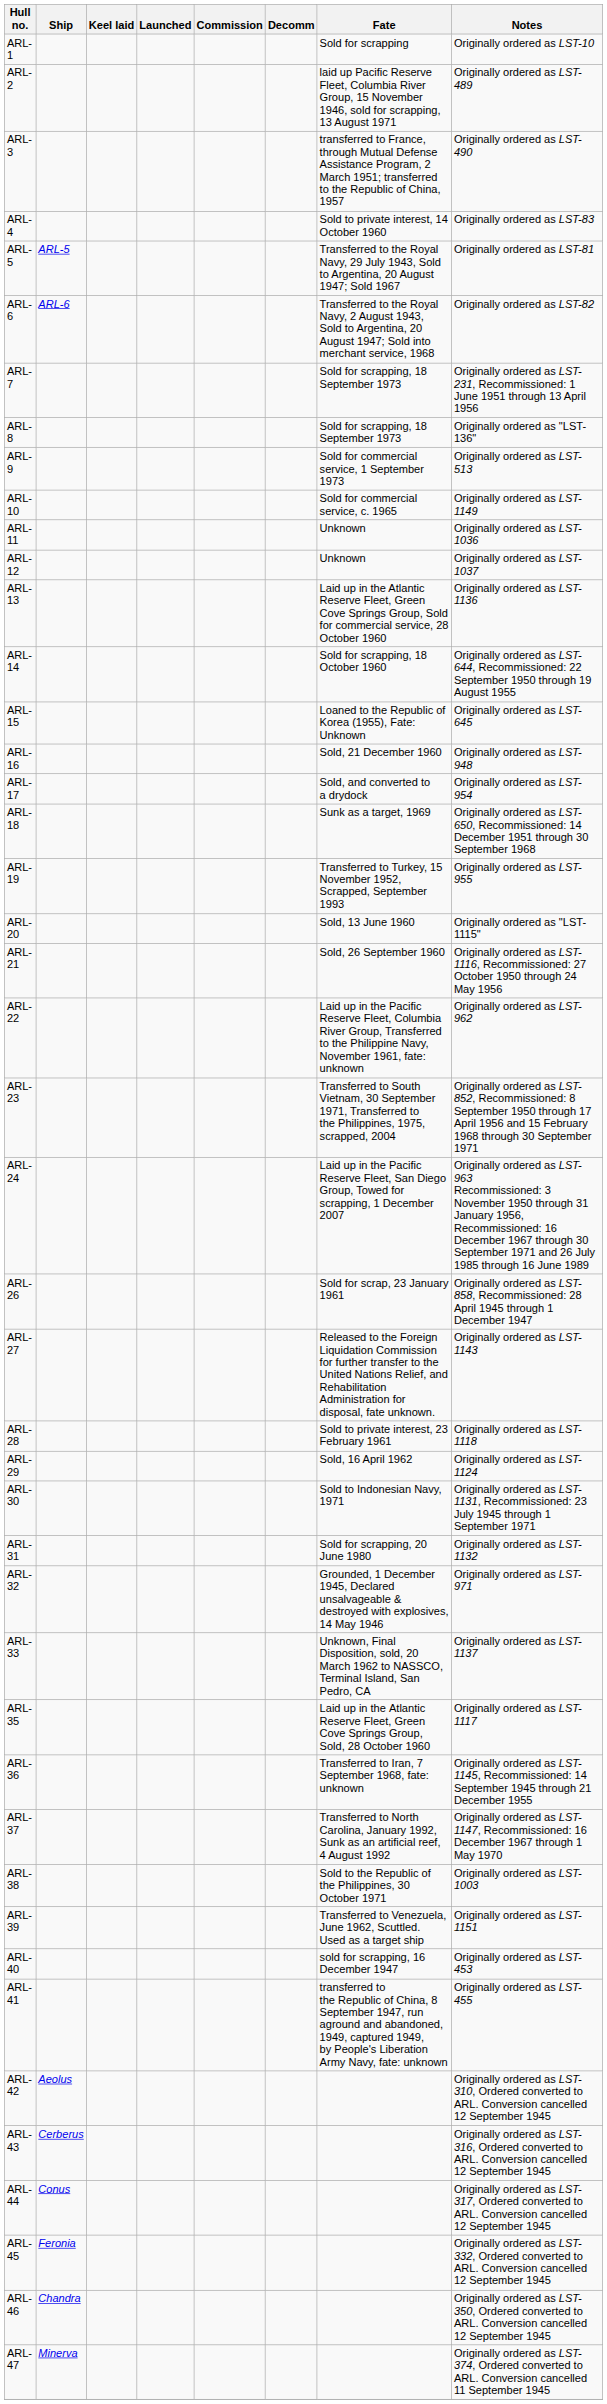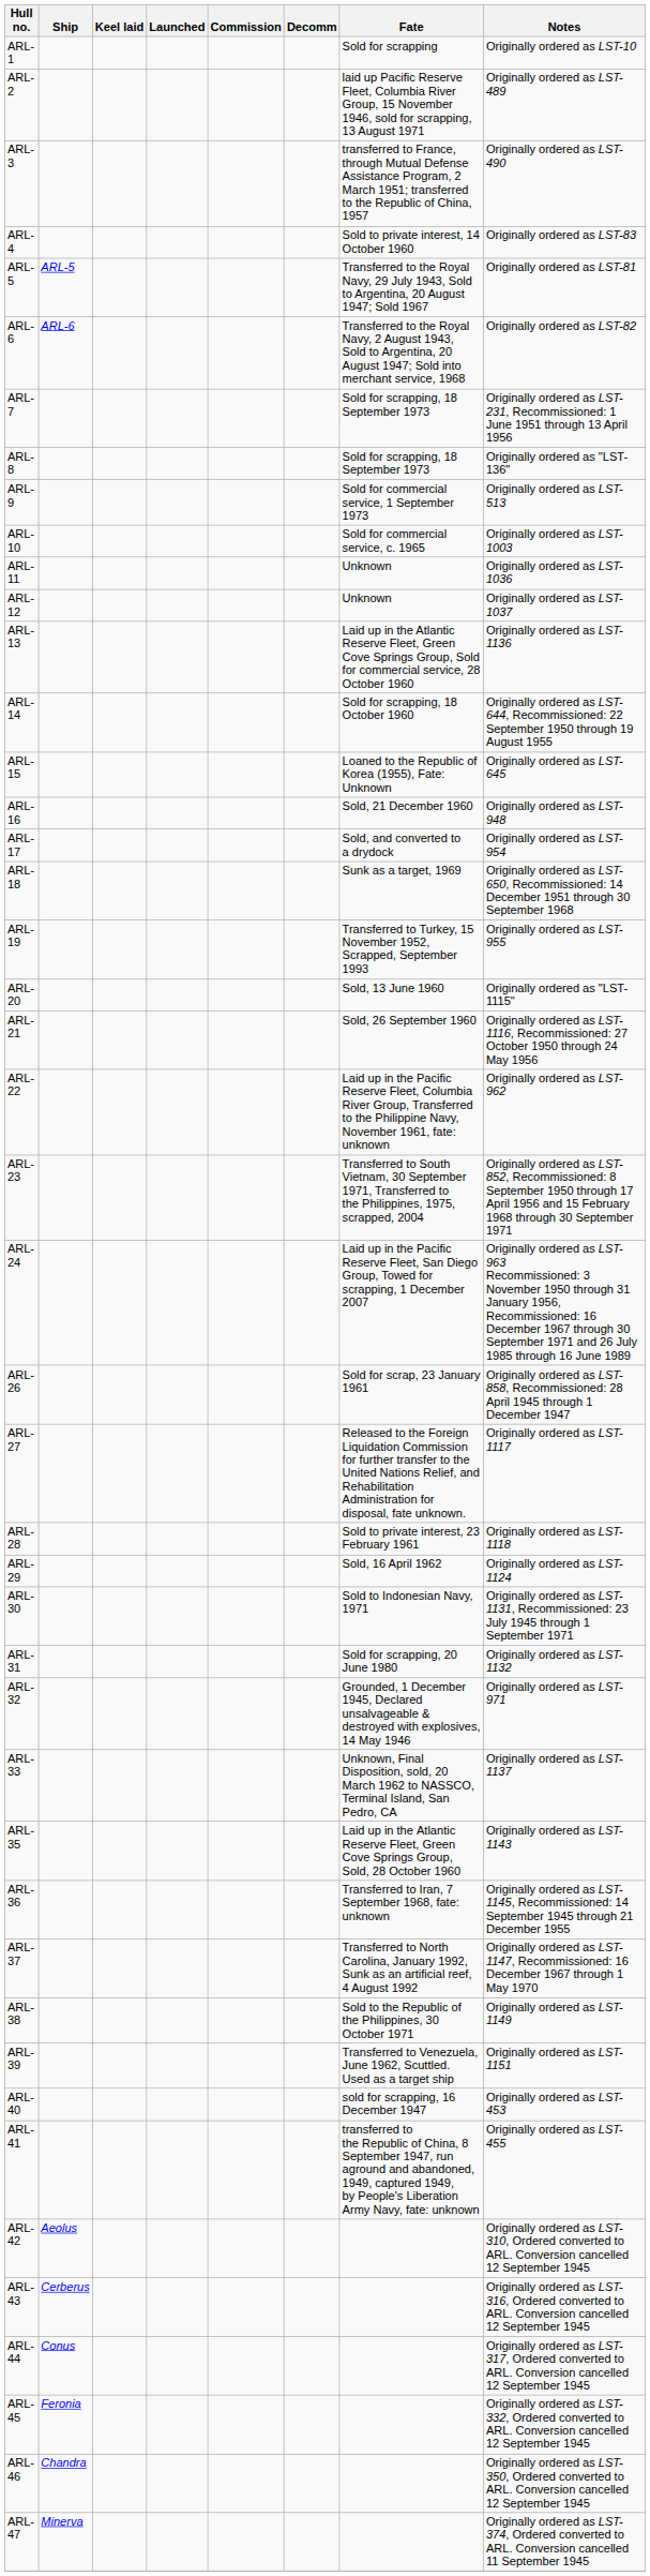ARL-10 | Notes: Originally ordered as LST-1149 -> Originally ordered as LST-1003
ARL-27 | Notes: Originally ordered as LST-1143 -> Originally ordered as LST-1117
ARL-35 | Notes: Originally ordered as LST-1117 -> Originally ordered as LST-1143
ARL-38 | Notes: Originally ordered as LST-1003 -> Originally ordered as LST-1149
